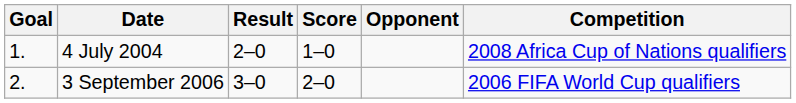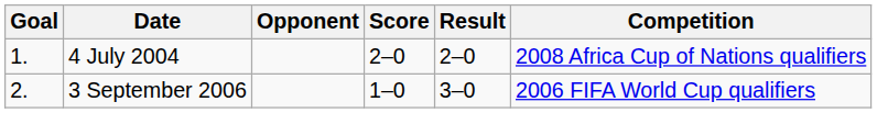columns swapped: Opponent <-> Result
4 July 2004 | Score: 1–0 -> 2–0
3 September 2006 | Score: 2–0 -> 1–0
